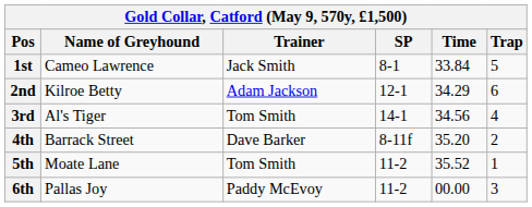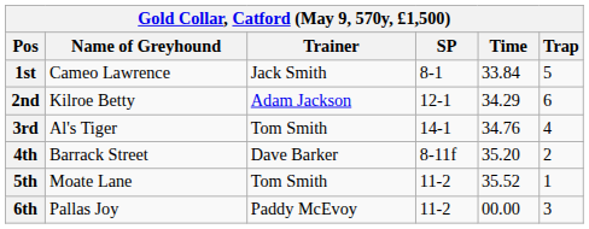3rd | Time: 34.56 -> 34.76
